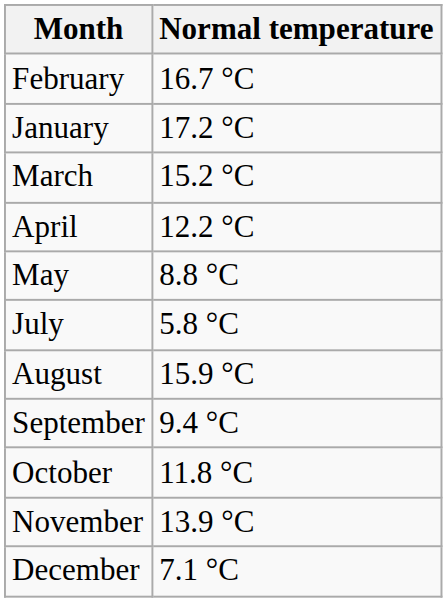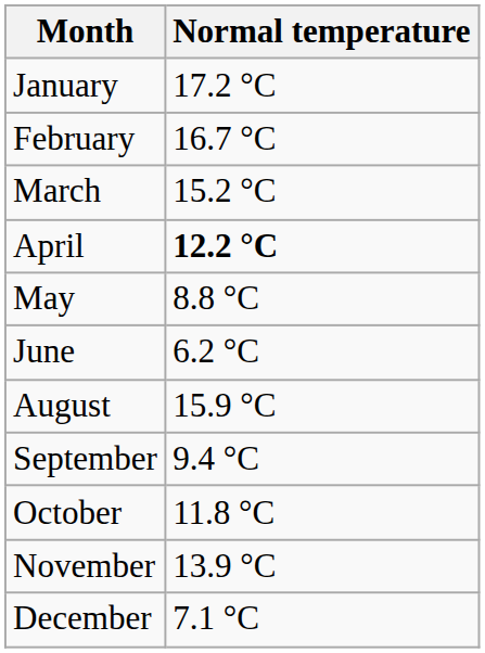rows swapped: January <-> February
April | Normal temperature: normal -> bold
+ row: June | 6.2 °C
- row: July | 5.8 °C
